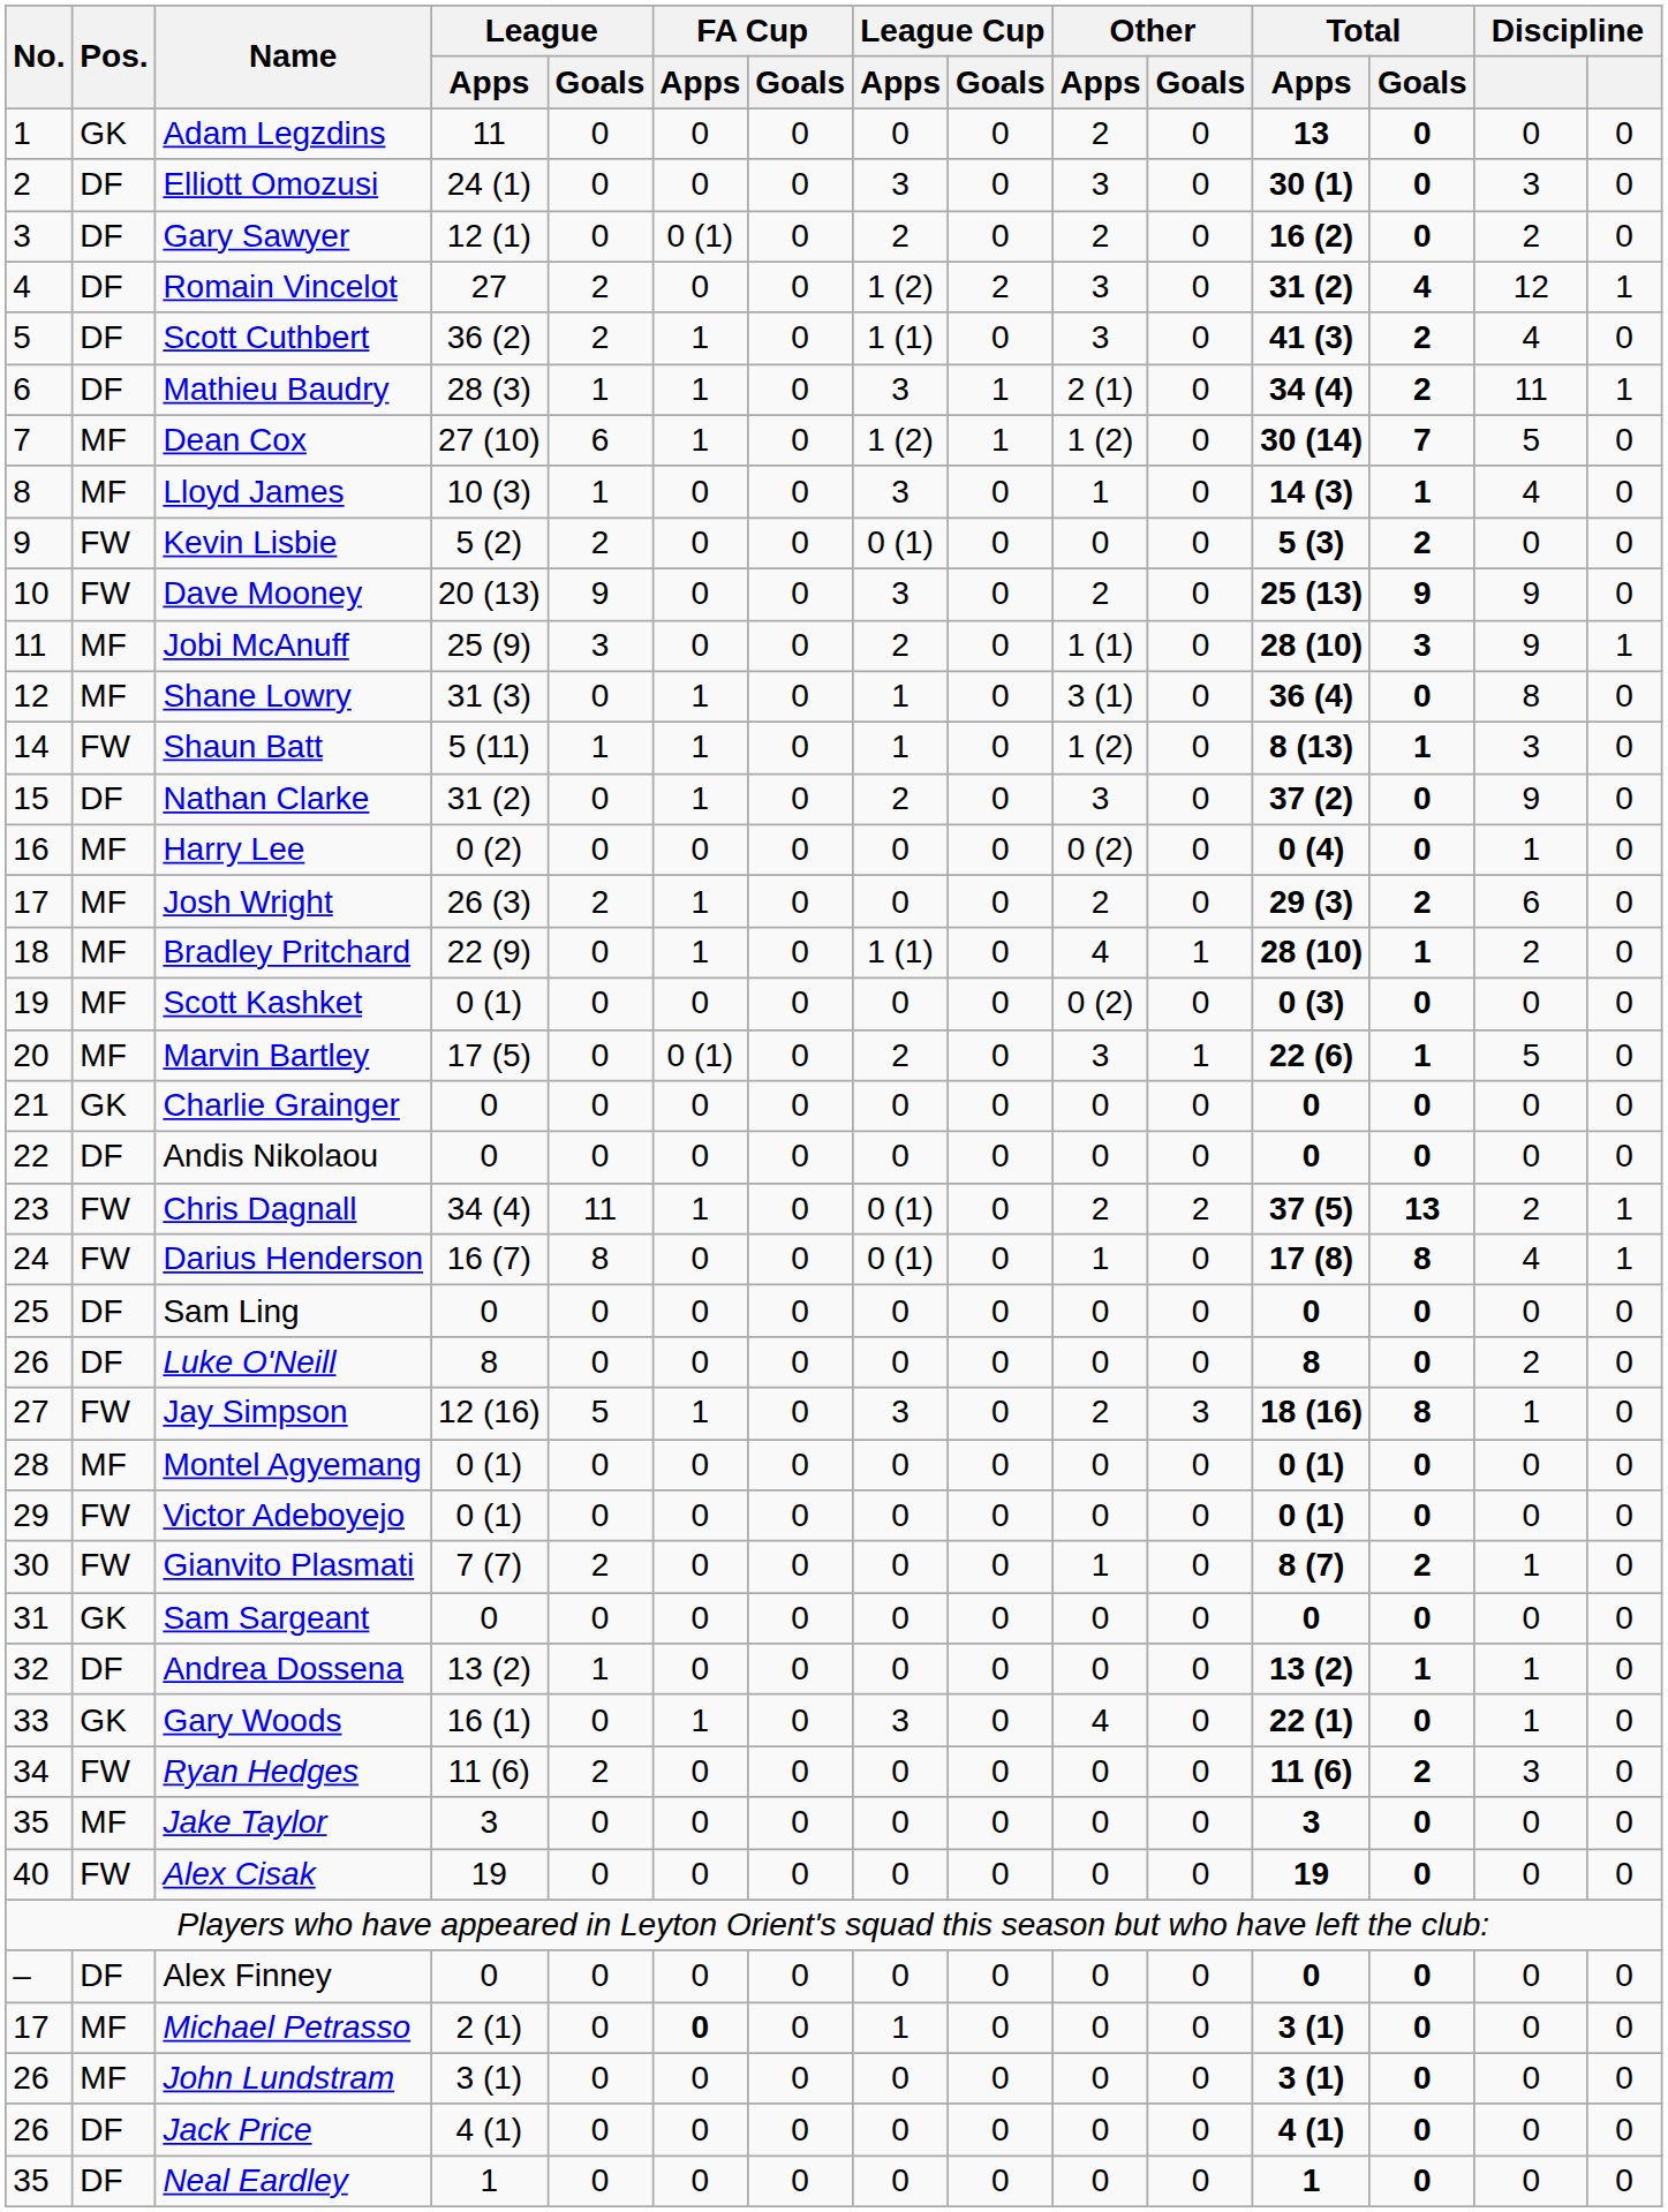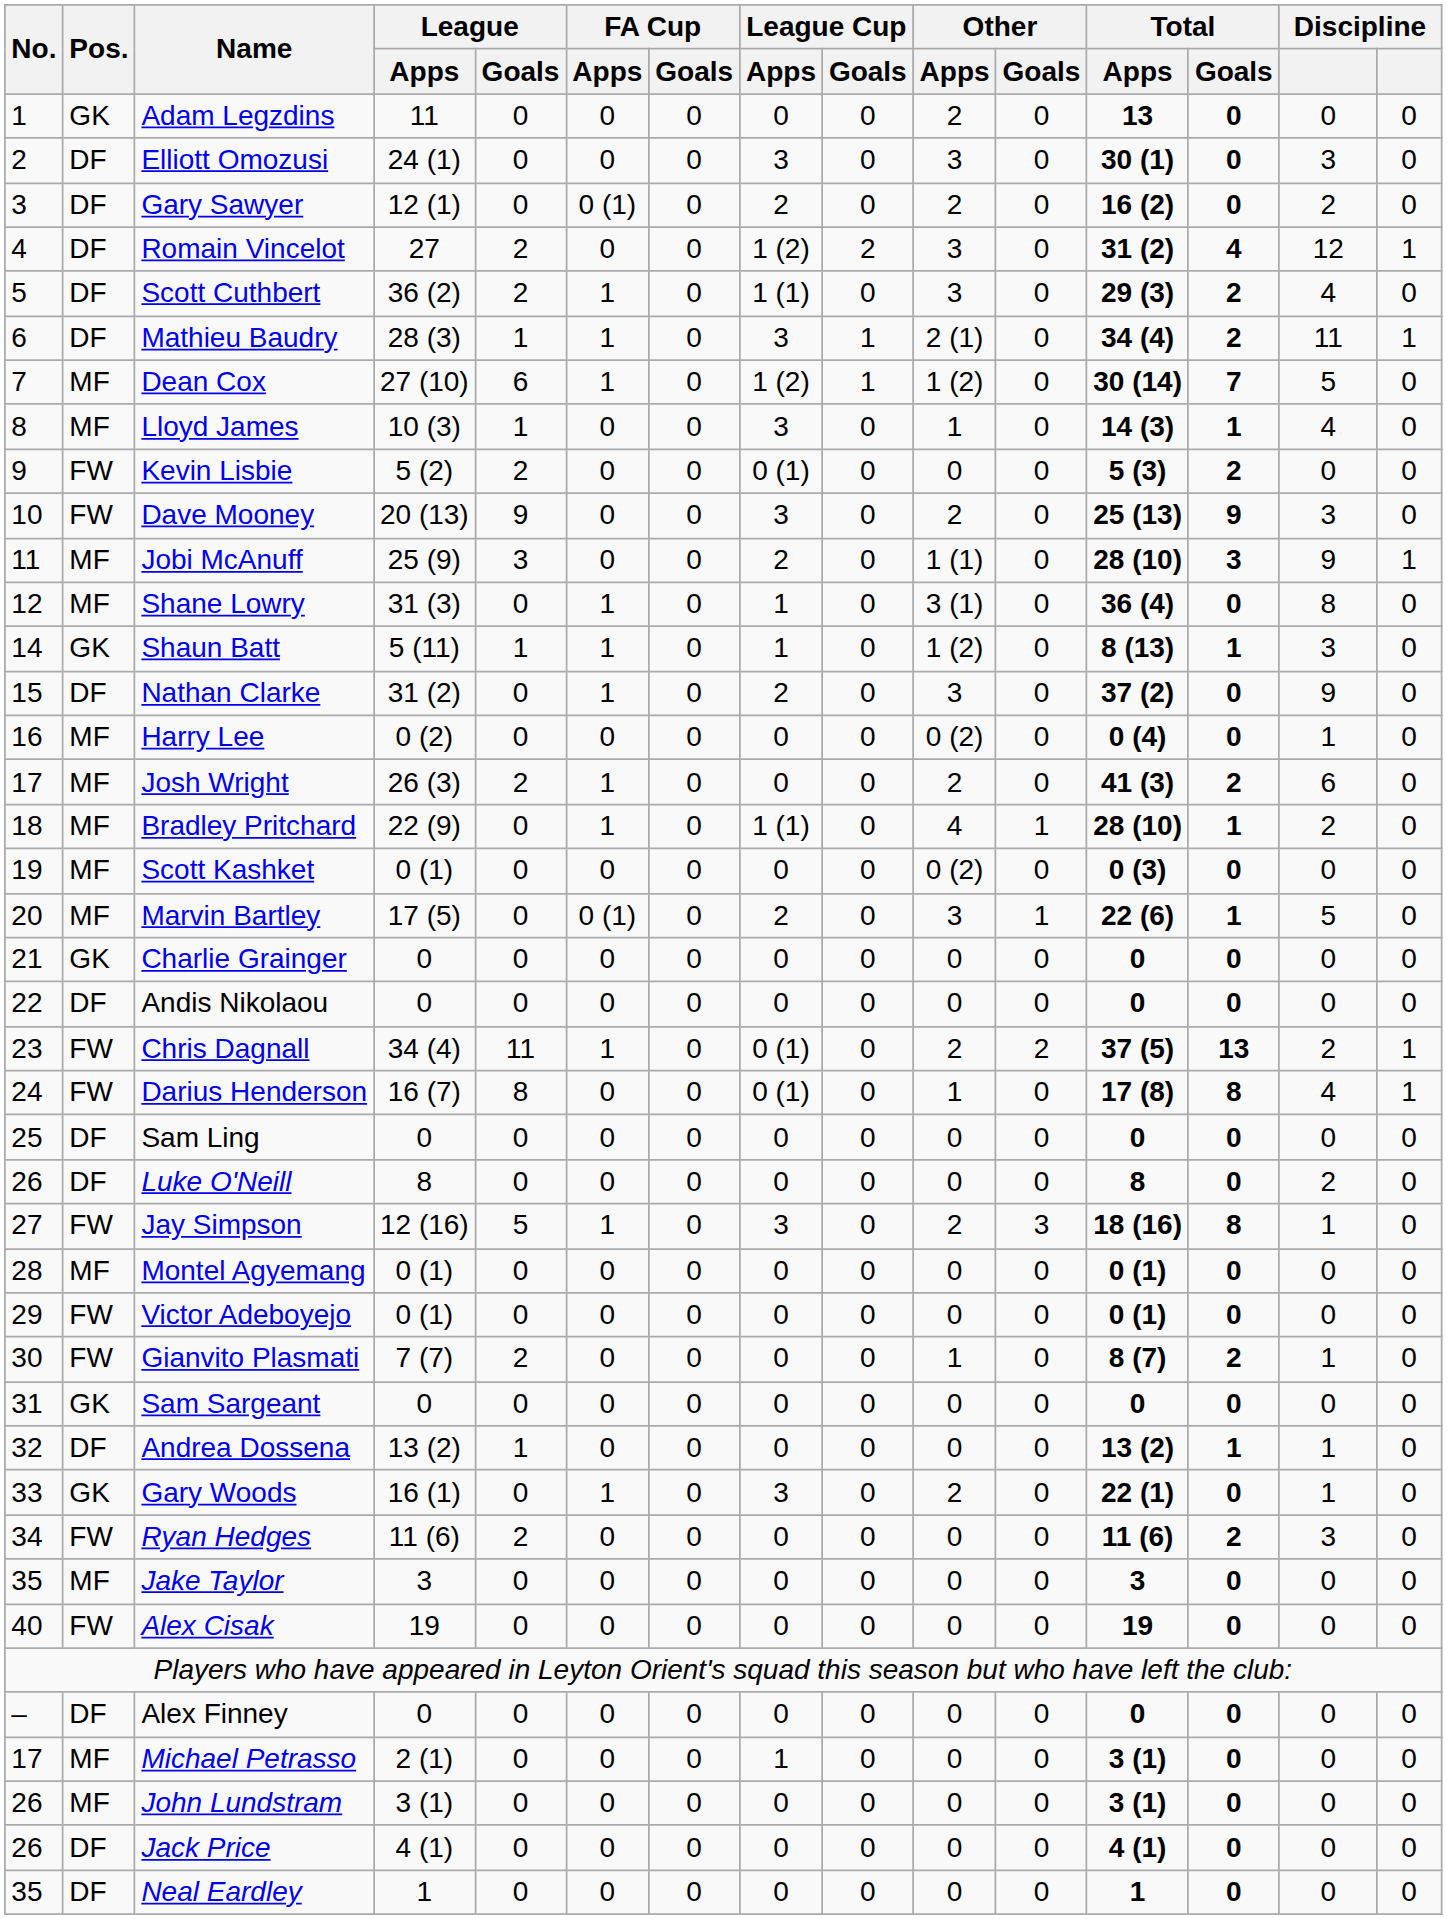Scott Cuthbert | Total / Apps: 41 (3) -> 29 (3)
Dave Mooney | column 14: 9 -> 3
Shaun Batt | Pos.: FW -> GK
Josh Wright | Total / Apps: 29 (3) -> 41 (3)
Gary Woods | Other / Apps: 4 -> 2
Michael Petrasso | FA Cup / Apps: bold -> normal
